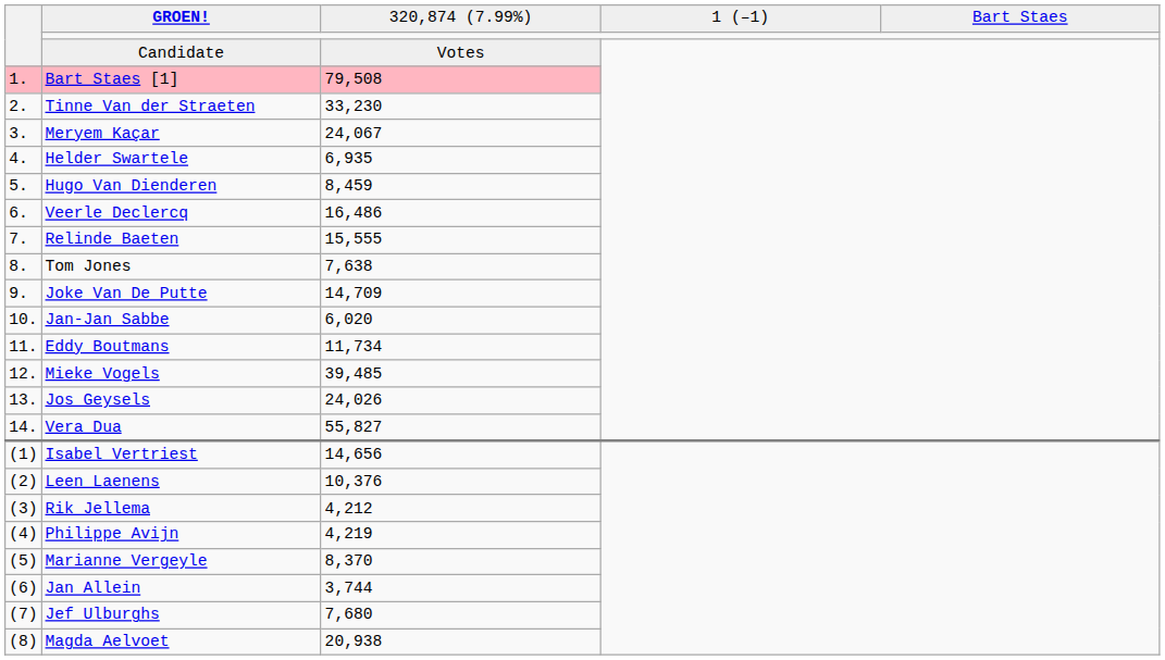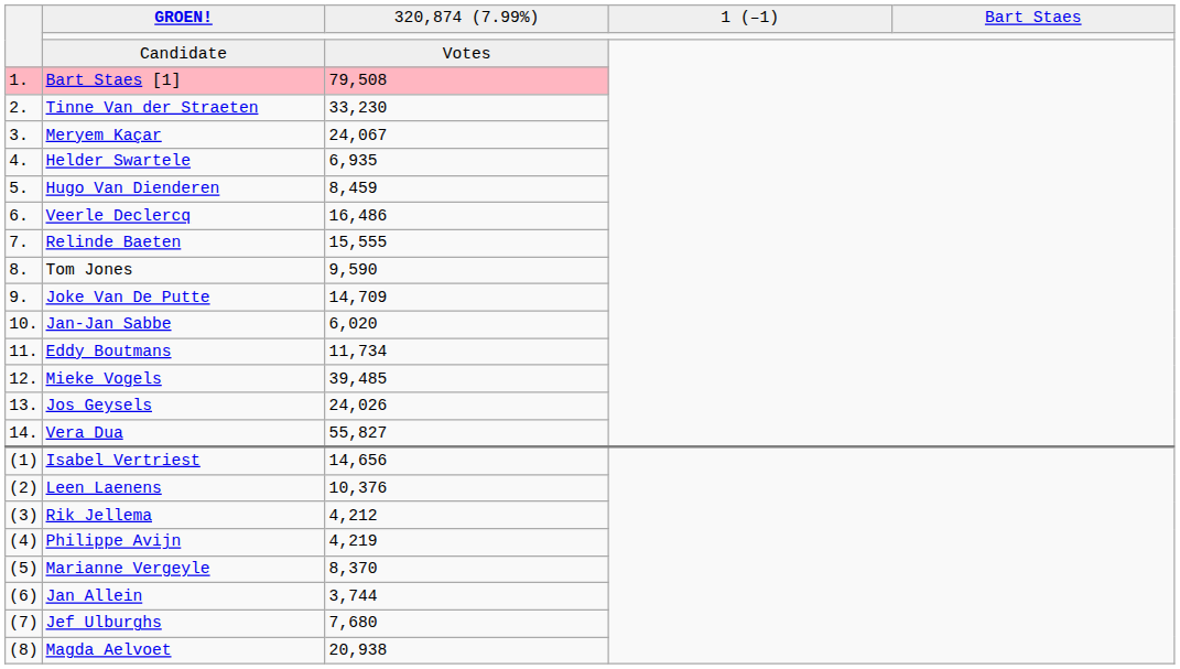Tom Jones | column 3: 7,638 -> 9,590
